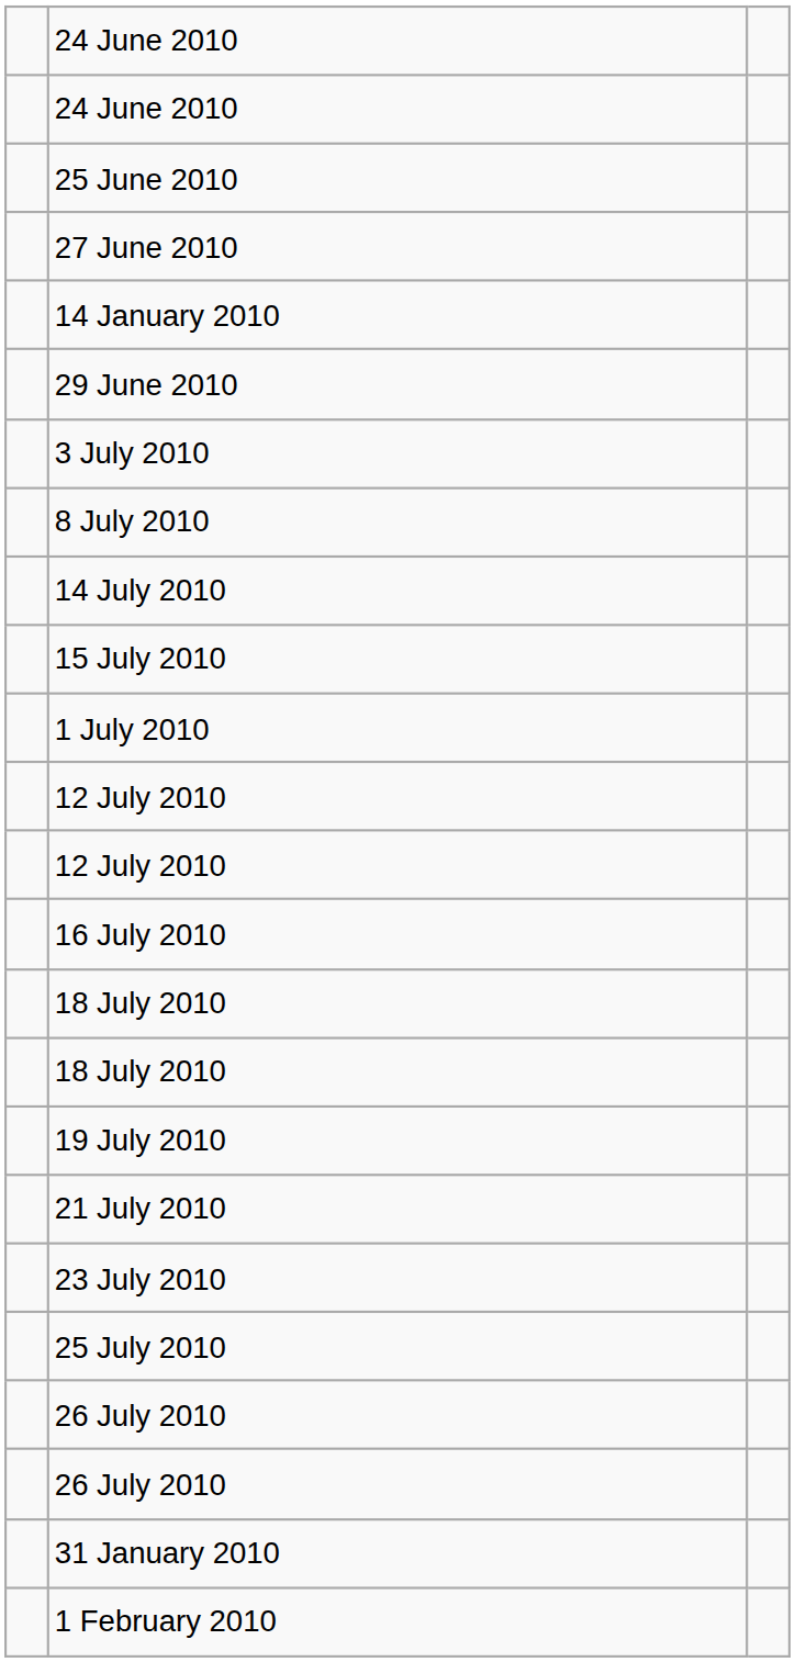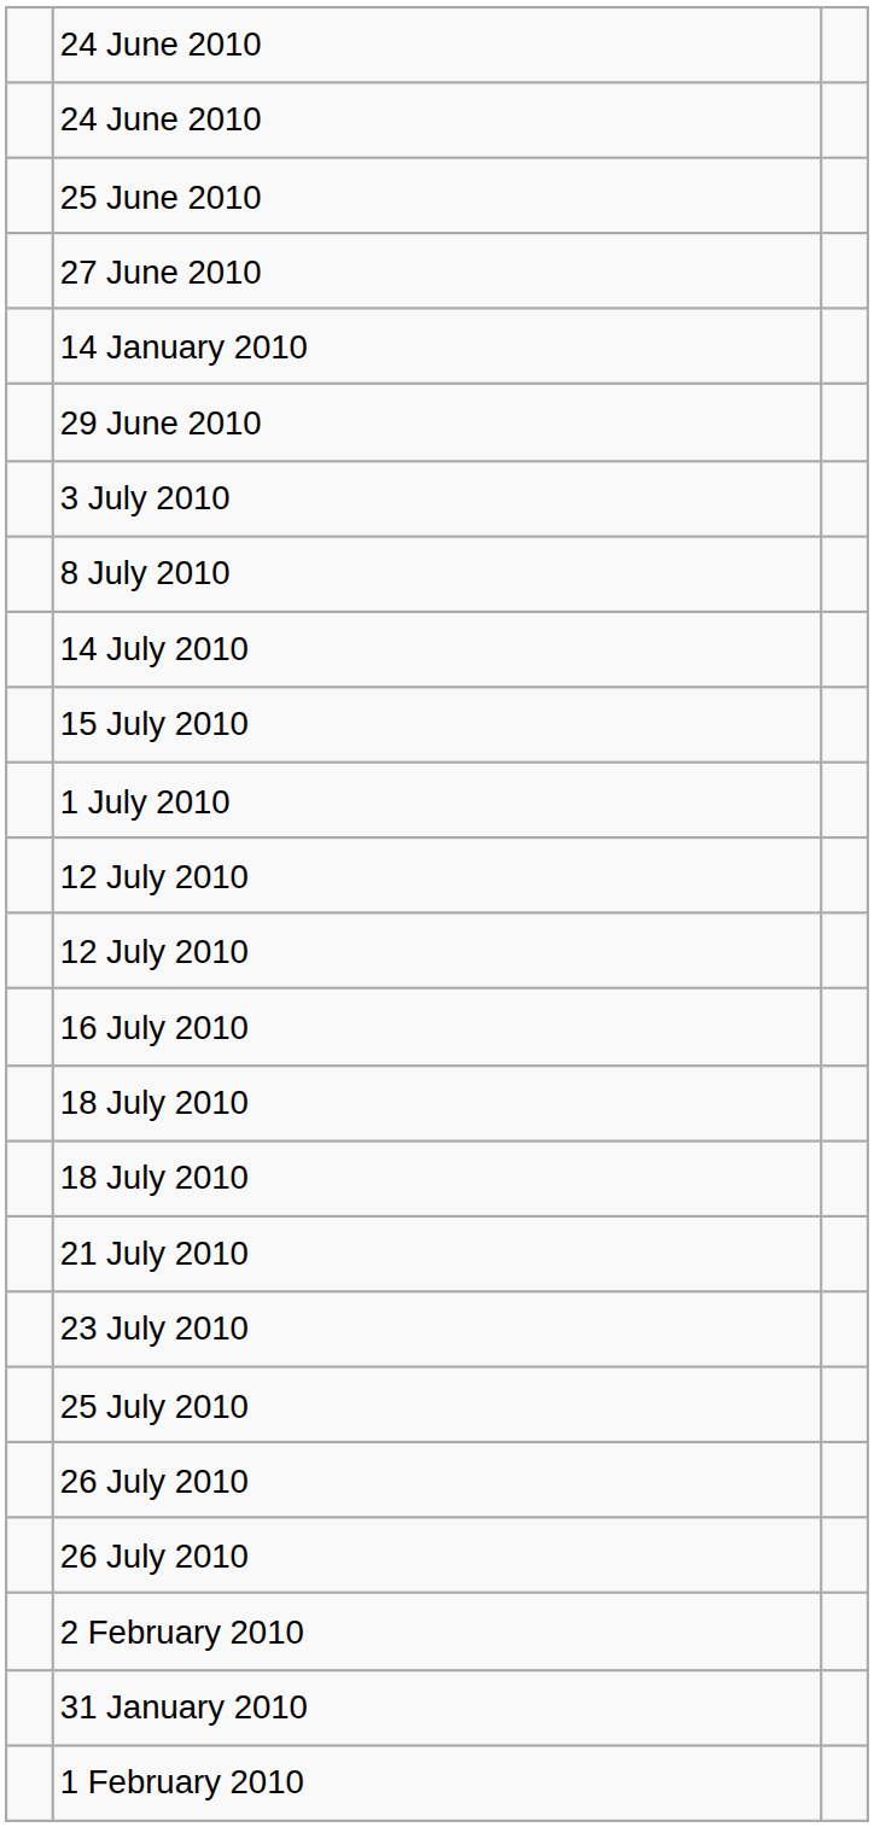- row: 19 July 2010
+ row: 2 February 2010
